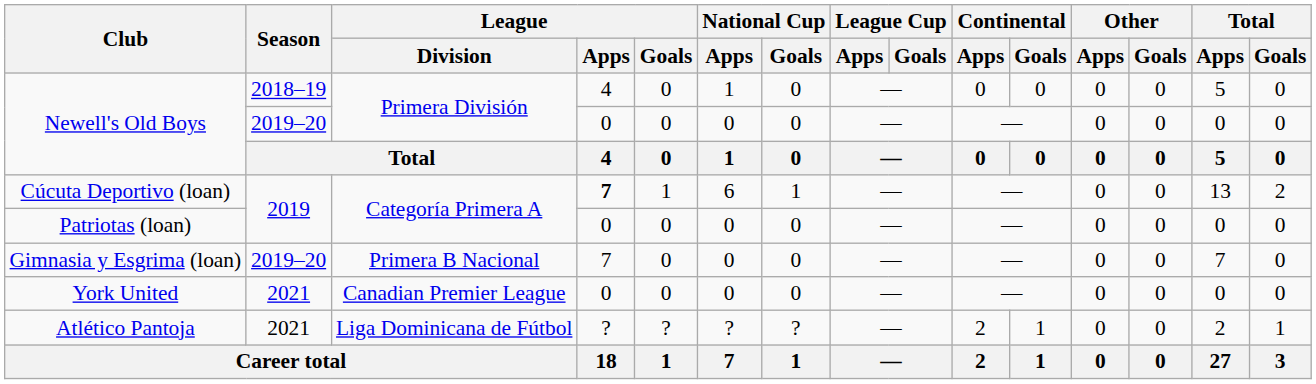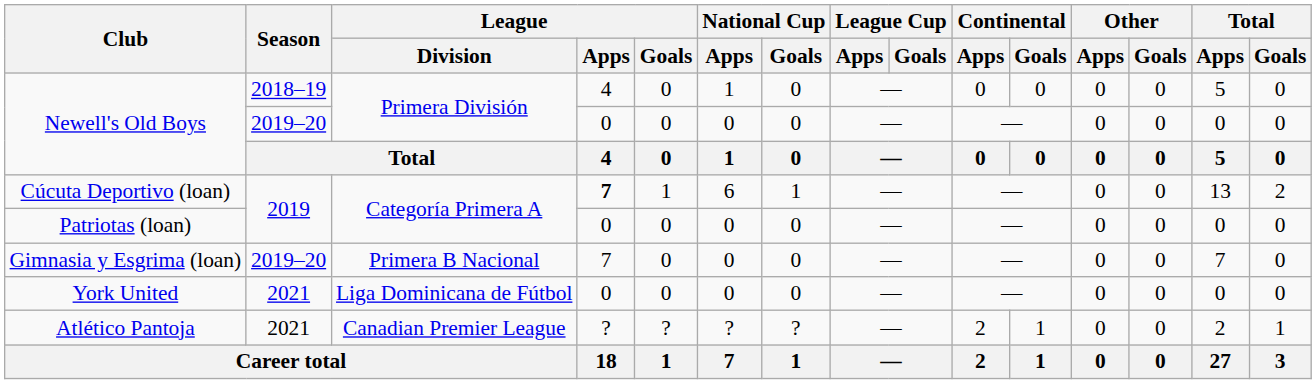York United | League / Division: Canadian Premier League -> Liga Dominicana de Fútbol
Atlético Pantoja | League / Division: Liga Dominicana de Fútbol -> Canadian Premier League
